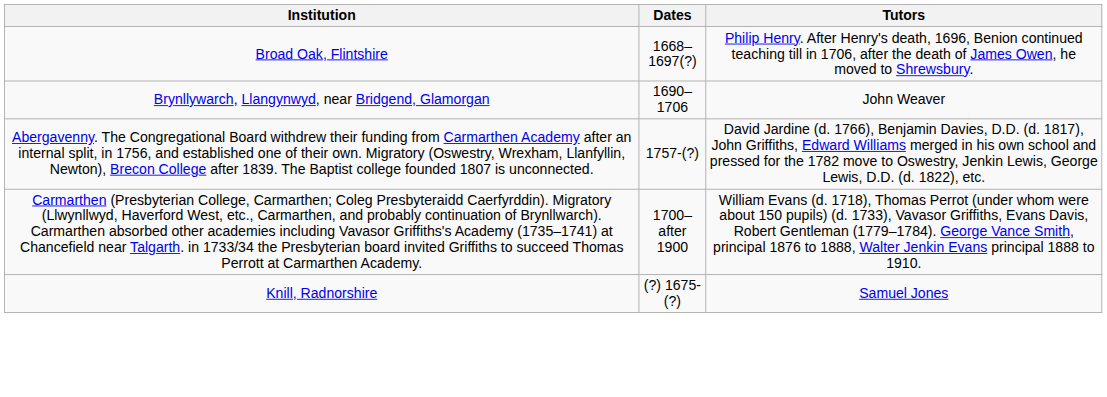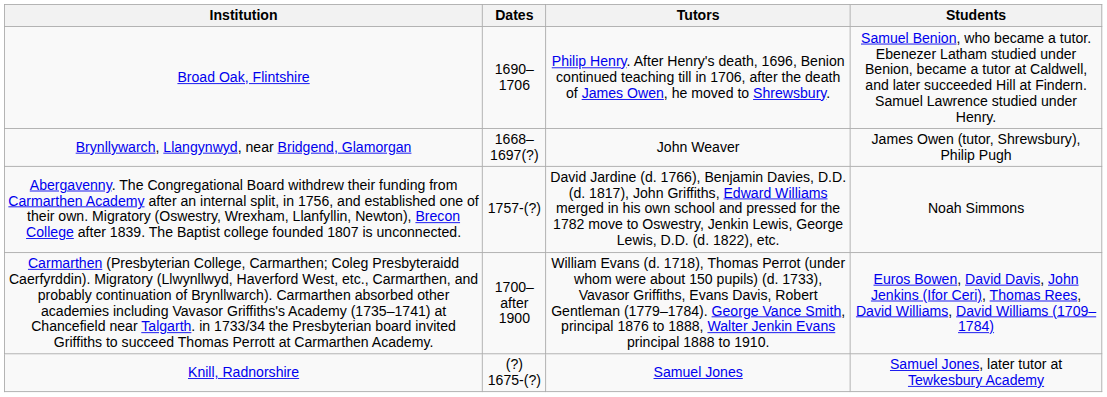+ column: Students | Samuel Benion, who became a tutor. Ebenezer Latham studied under Benion, became a tutor at Caldwell, and later succeeded Hill at Findern. Samuel Lawrence studied under Henry. | James Owen (tutor, Shrewsbury), Philip Pugh | Noah Simmons | Euros Bowen, David Davis, John Jenkins (Ifor Ceri), Thomas Rees, David Williams, David Williams (1709–1784) | Samuel Jones, later tutor at Tewkesbury Academy
Broad Oak, Flintshire | Dates: 1668–1697(?) -> 1690–1706
Brynllywarch, Llangynwyd, near Bridgend, Glamorgan | Dates: 1690–1706 -> 1668–1697(?)
